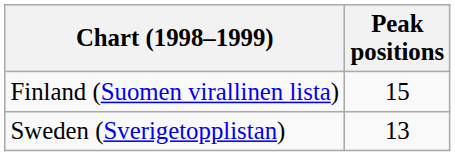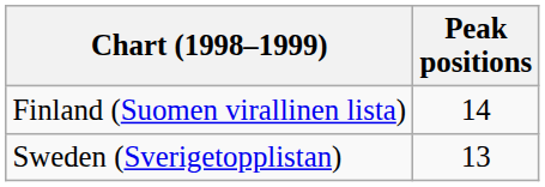Finland (Suomen virallinen lista) | Peak positions: 15 -> 14
